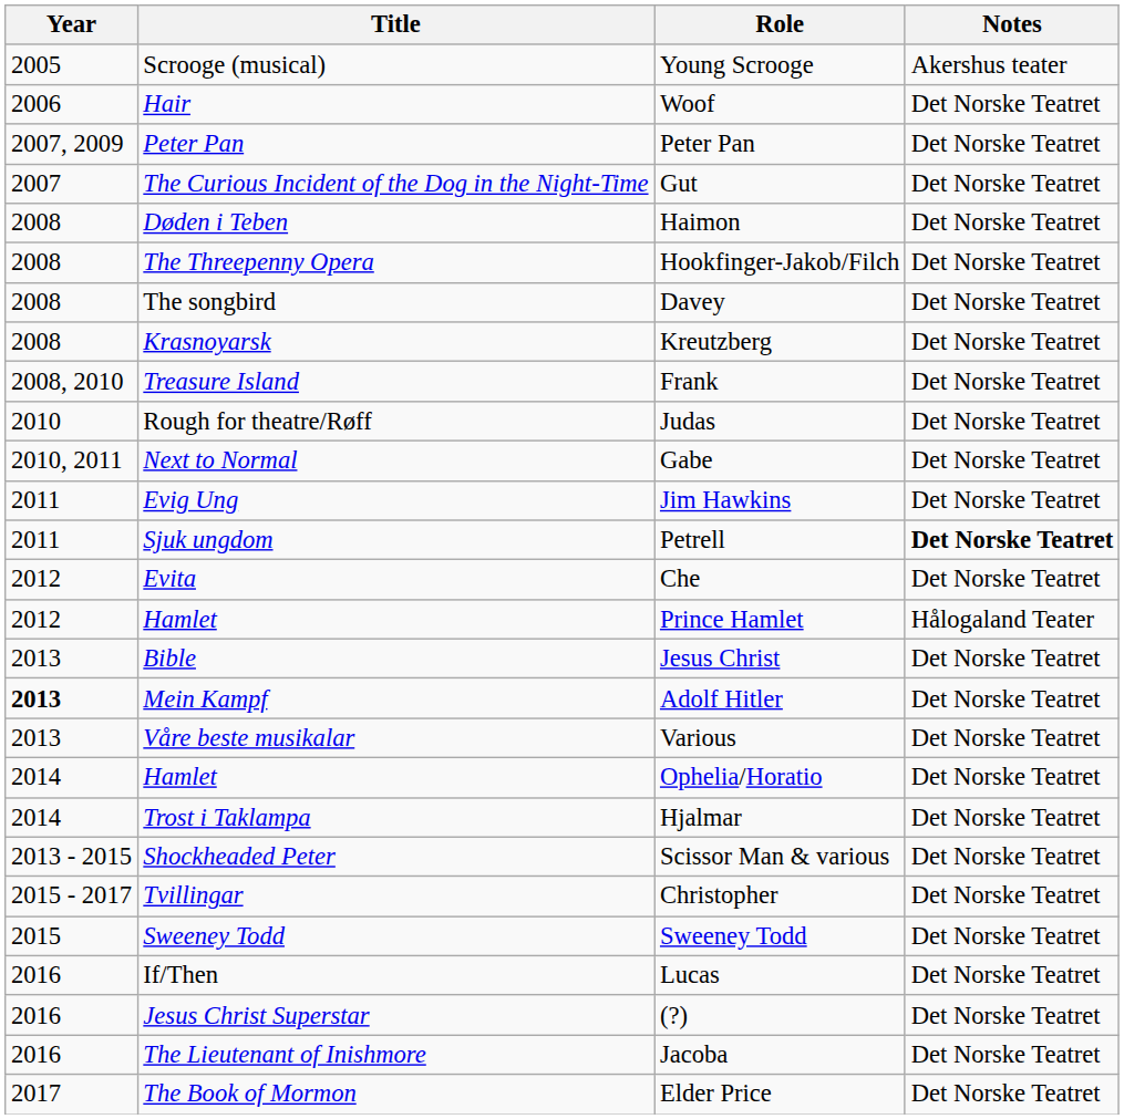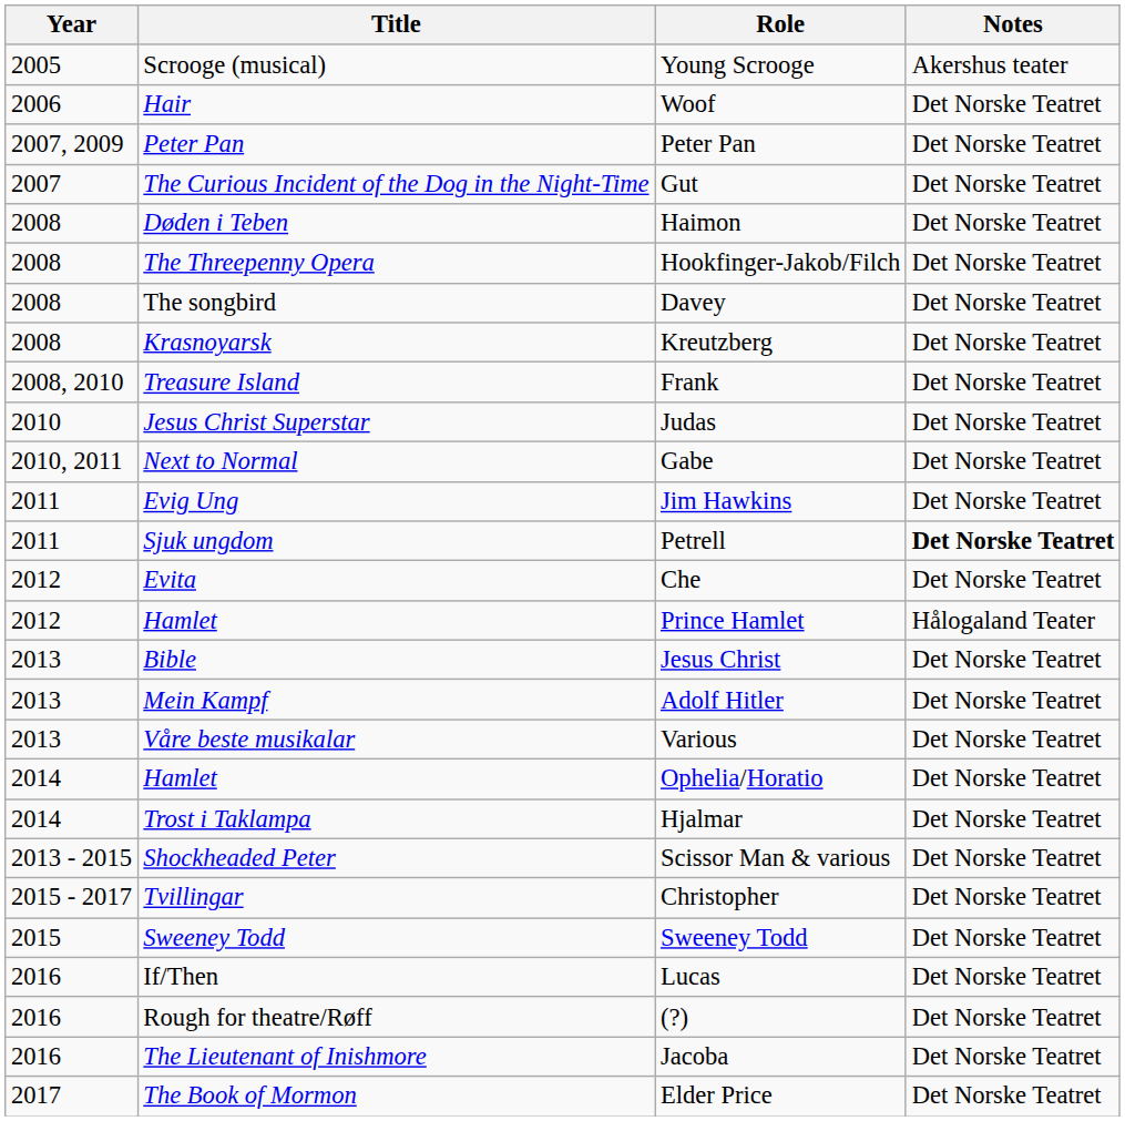Judas | Title: Rough for theatre/Røff -> Jesus Christ Superstar
Adolf Hitler | Year: bold -> normal
(?) | Title: Jesus Christ Superstar -> Rough for theatre/Røff
